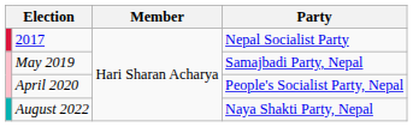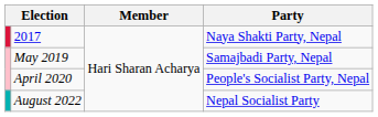2017 | Party: Nepal Socialist Party -> Naya Shakti Party, Nepal
August 2022 | Party: Naya Shakti Party, Nepal -> Nepal Socialist Party
